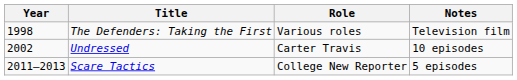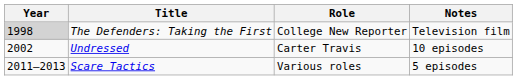The Defenders: Taking the First | Year: no background -> lightgrey background
The Defenders: Taking the First | Role: Various roles -> College New Reporter
Scare Tactics | Role: College New Reporter -> Various roles
